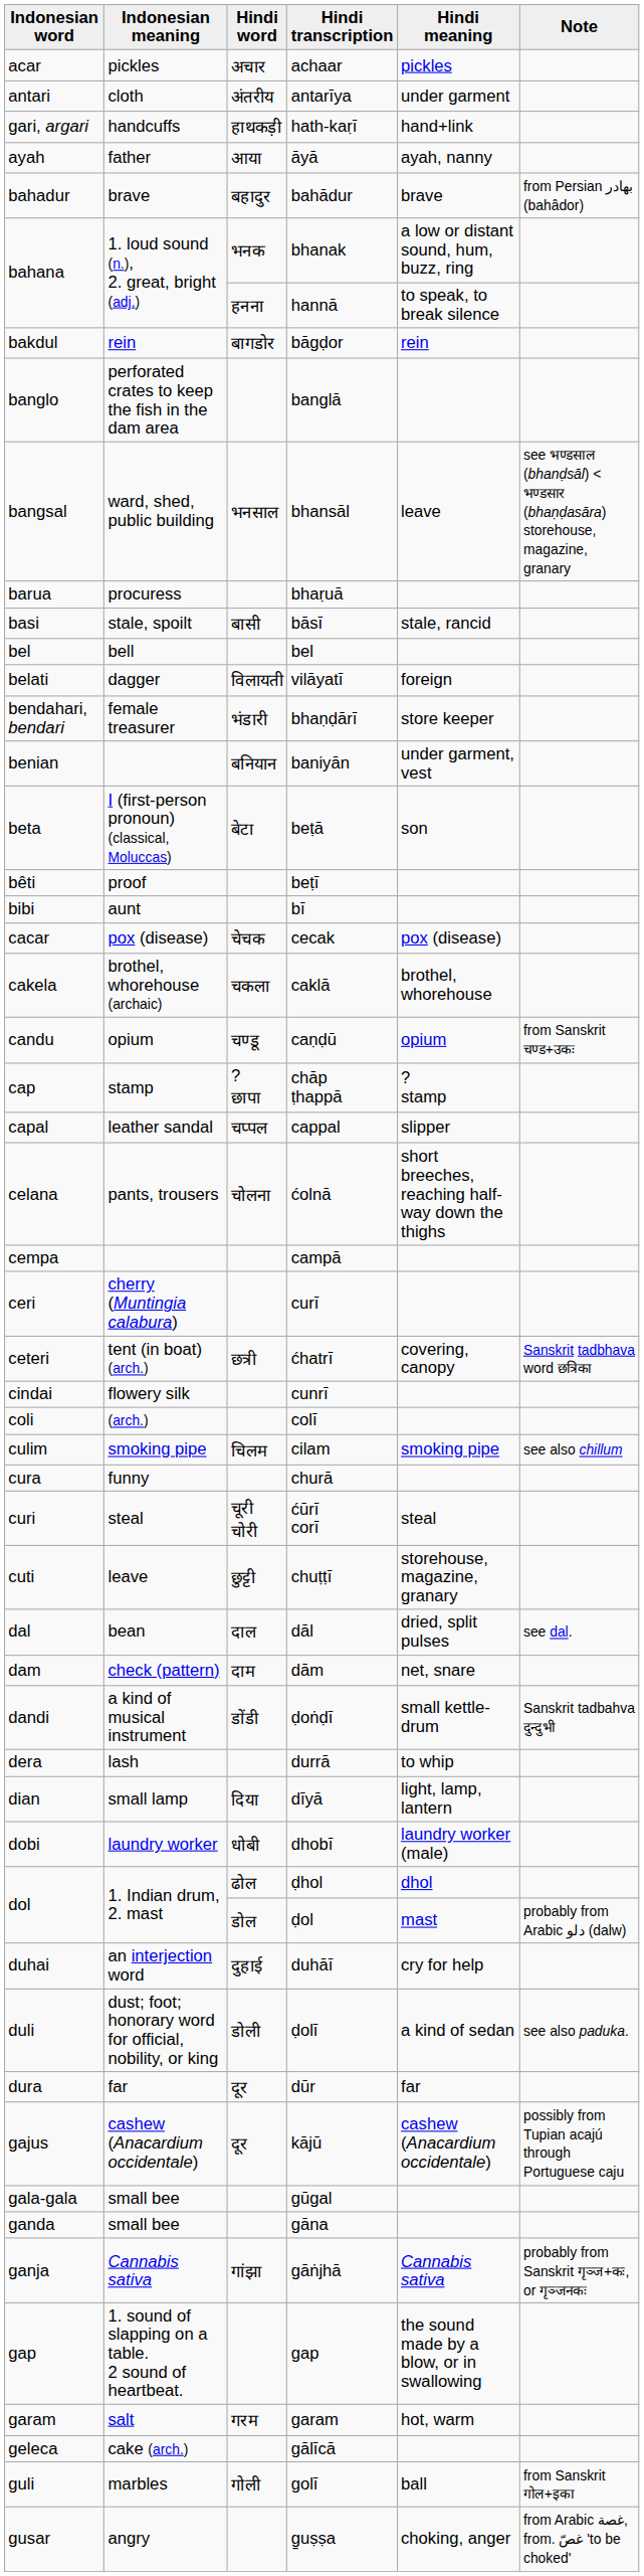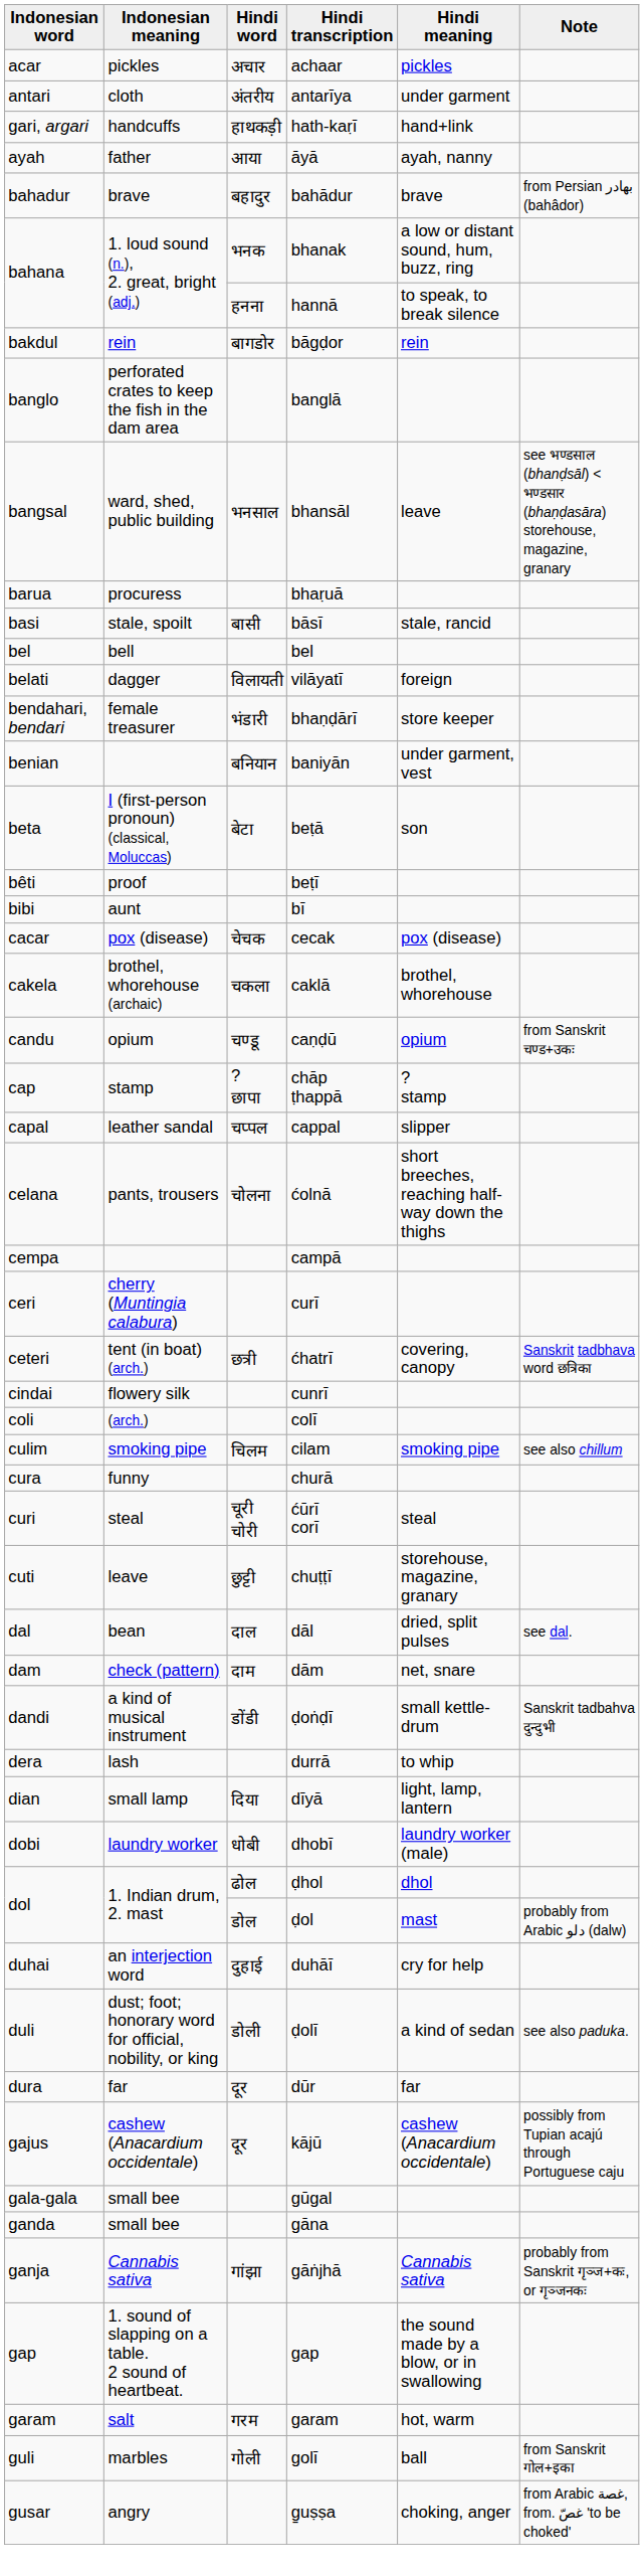- row: geleca | cake (arch.) | gālīcā
